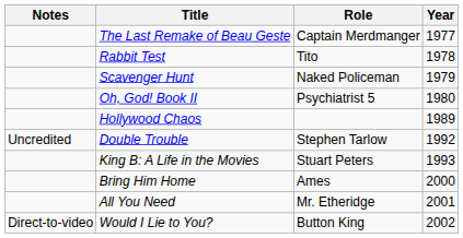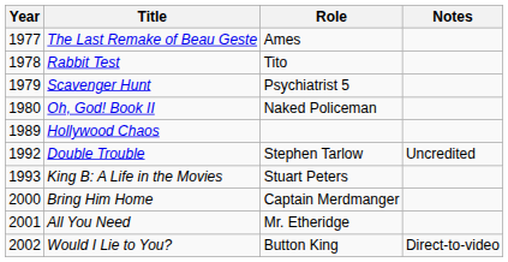columns swapped: Year <-> Notes
The Last Remake of Beau Geste | Role: Captain Merdmanger -> Ames
Scavenger Hunt | Role: Naked Policeman -> Psychiatrist 5
Oh, God! Book II | Role: Psychiatrist 5 -> Naked Policeman
Bring Him Home | Role: Ames -> Captain Merdmanger
